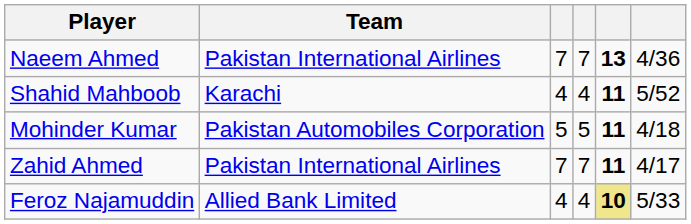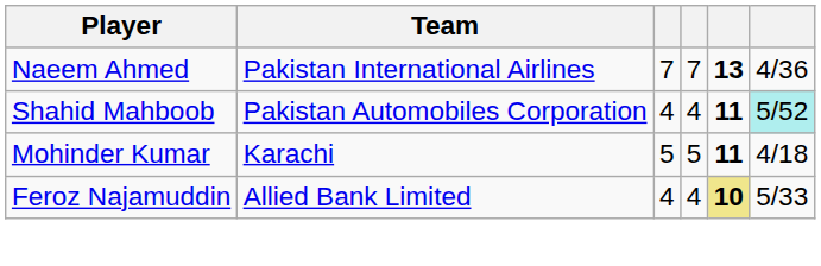Shahid Mahboob | Team: Karachi -> Pakistan Automobiles Corporation
Shahid Mahboob | column 6: no background -> paleturquoise background
Mohinder Kumar | Team: Pakistan Automobiles Corporation -> Karachi
- row: Zahid Ahmed | Pakistan International Airlines | 7 | 7 | 11 | 4/17
